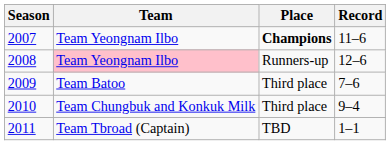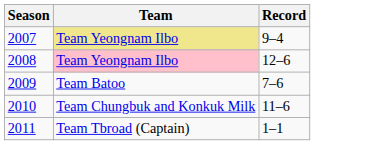- column: Place | Champions | Runners-up | Third place | Third place | TBD
2007 | Team: no background -> khaki background
2007 | Record: 11–6 -> 9–4
2010 | Record: 9–4 -> 11–6
